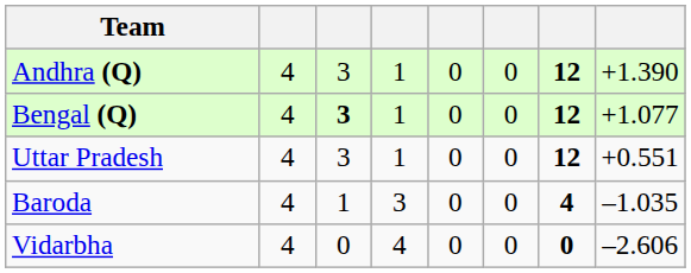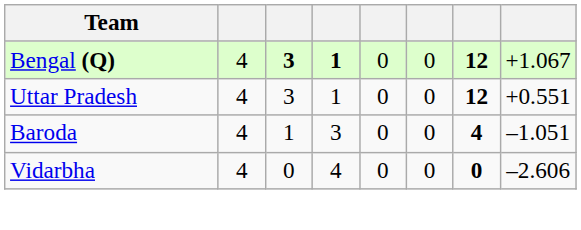- row: Andhra (Q) | 4 | 3 | 1 | 0 | 0 | 12 | +1.390
Bengal (Q) | column 4: normal -> bold
Bengal (Q) | column 8: +1.077 -> +1.067
Baroda | column 8: –1.035 -> –1.051
